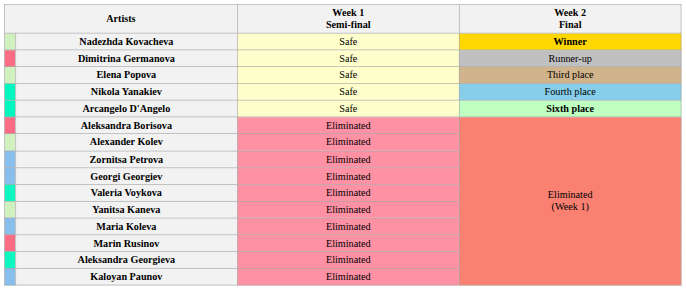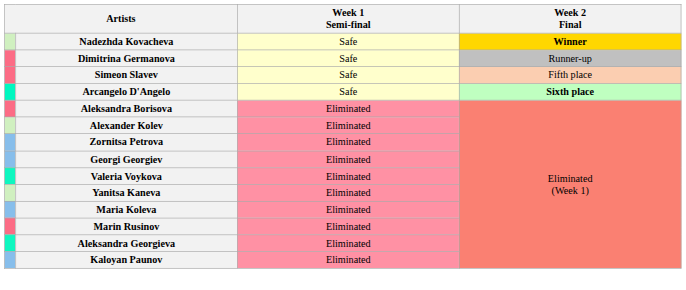- row: Elena Popova | Safe | Third place
- row: Nikola Yanakiev | Safe | Fourth place
+ row: Simeon Slavev | Safe | Fifth place
